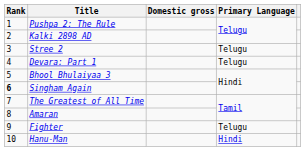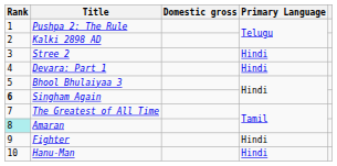Stree 2 | Primary Language: Telugu -> Hindi
Devara: Part 1 | Primary Language: Telugu -> Hindi
Amaran | Rank: no background -> paleturquoise background
Fighter | Primary Language: Telugu -> Hindi
